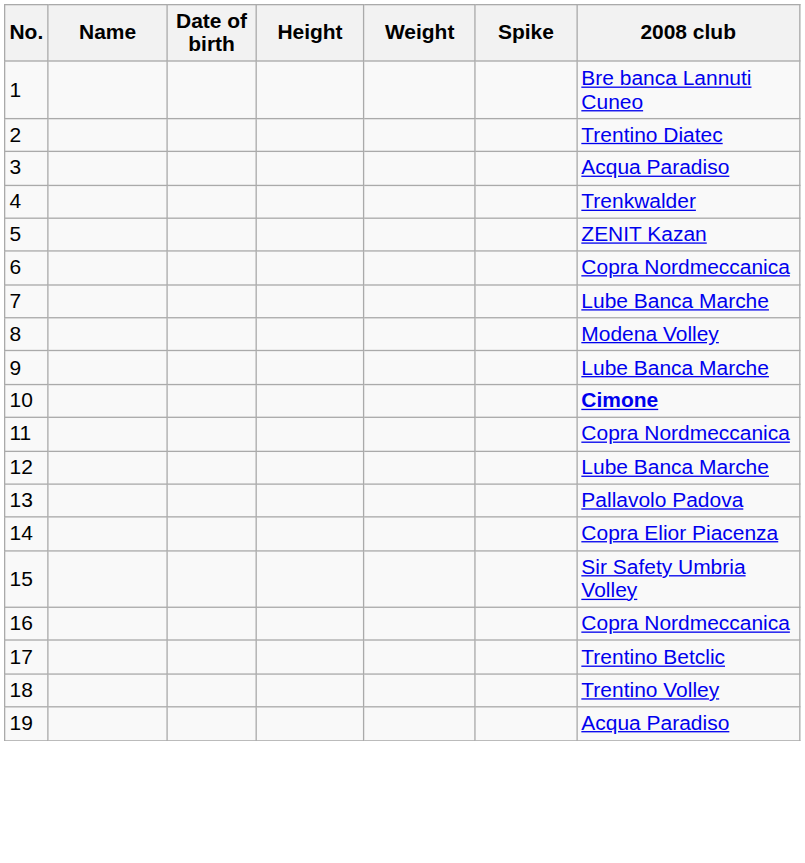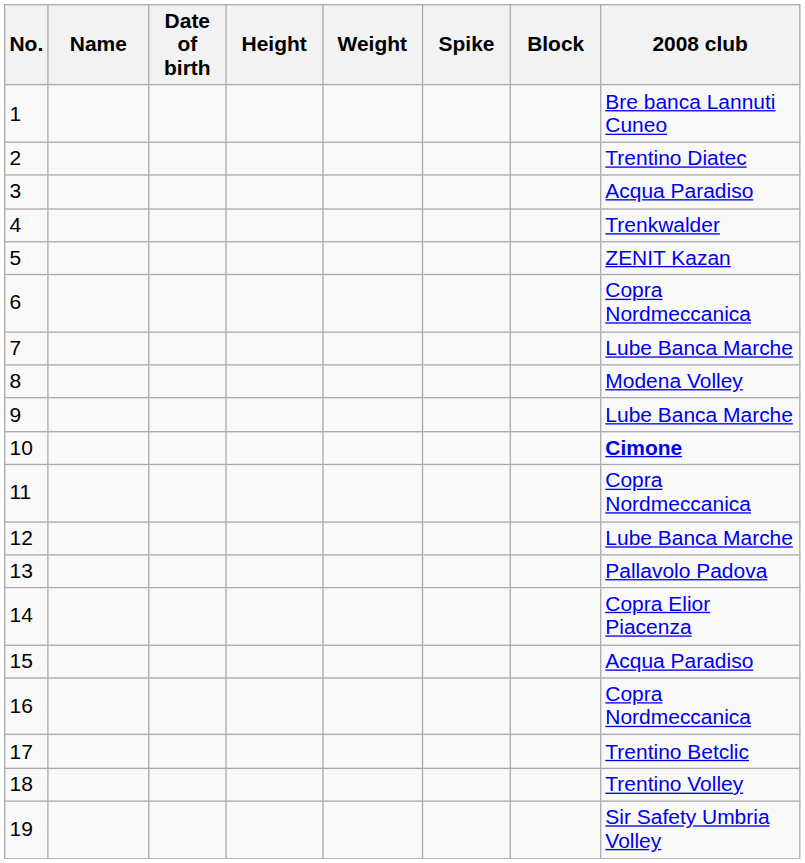+ column: Block
15 | 2008 club: Sir Safety Umbria Volley -> Acqua Paradiso
19 | 2008 club: Acqua Paradiso -> Sir Safety Umbria Volley
